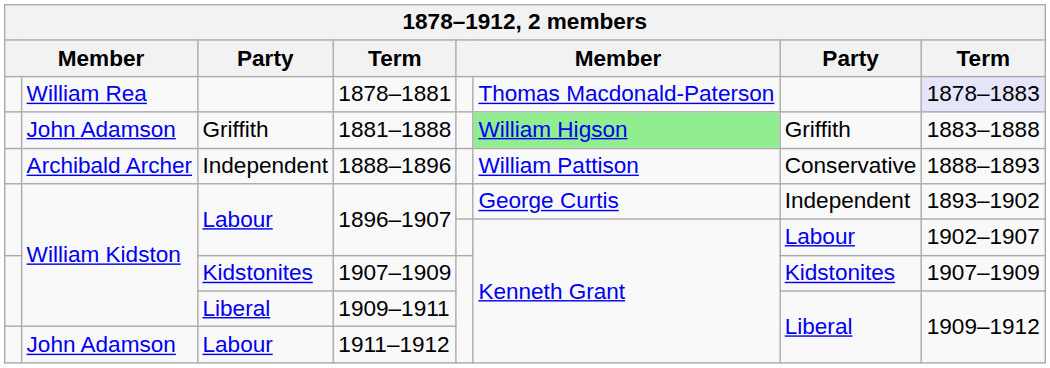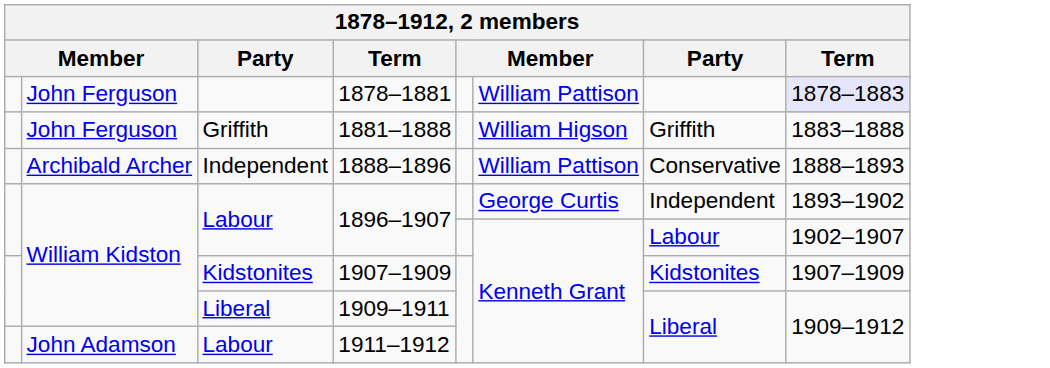1878–1881 | column 2: William Rea -> John Ferguson
1878–1881 | column 6: Thomas Macdonald-Paterson -> William Pattison
1881–1888 | column 2: John Adamson -> John Ferguson
1881–1888 | column 6: lightgreen background -> no background
